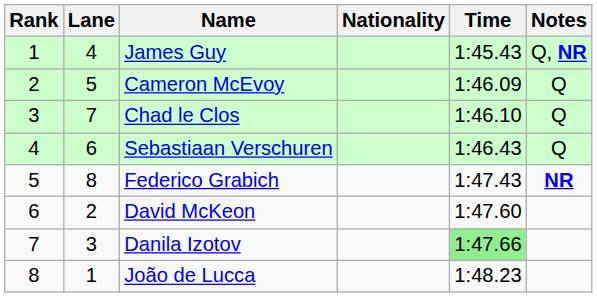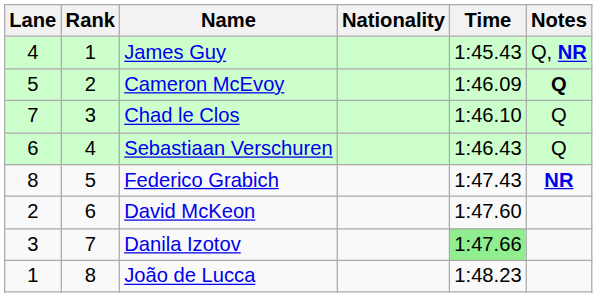columns swapped: Rank <-> Lane
Cameron McEvoy | Notes: normal -> bold
